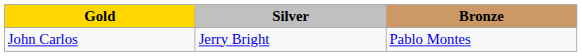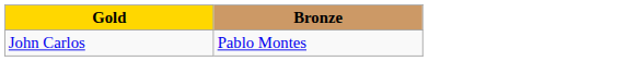- column: Silver | Jerry Bright
